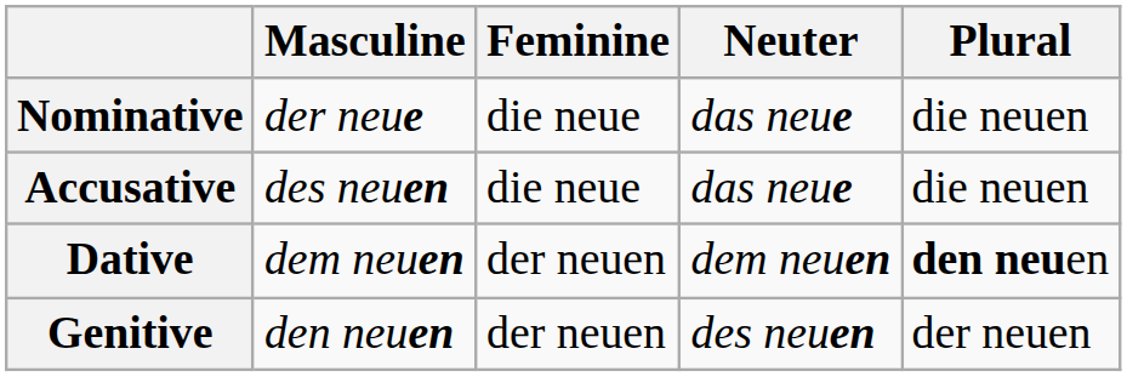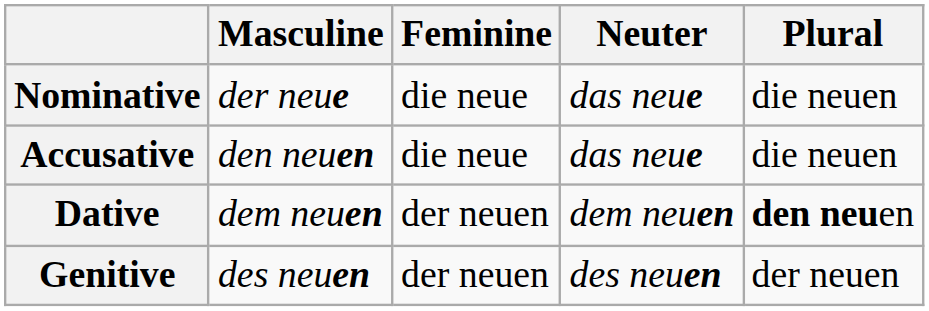Accusative | Masculine: des neuen -> den neuen
Genitive | Masculine: den neuen -> des neuen
